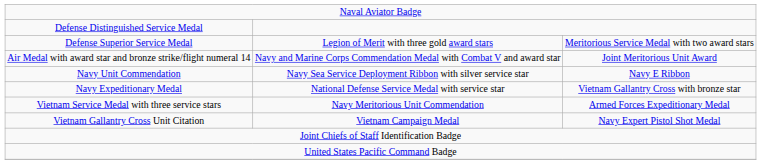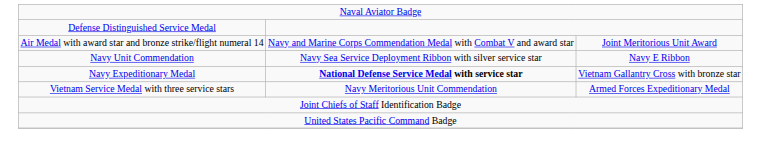- row: Defense Superior Service Medal | Legion of Merit with three gold award stars | Meritorious Service Medal with two award stars
Navy Expeditionary Medal | column 2: normal -> bold
- row: Vietnam Gallantry Cross Unit Citation | Vietnam Campaign Medal | Navy Expert Pistol Shot Medal
